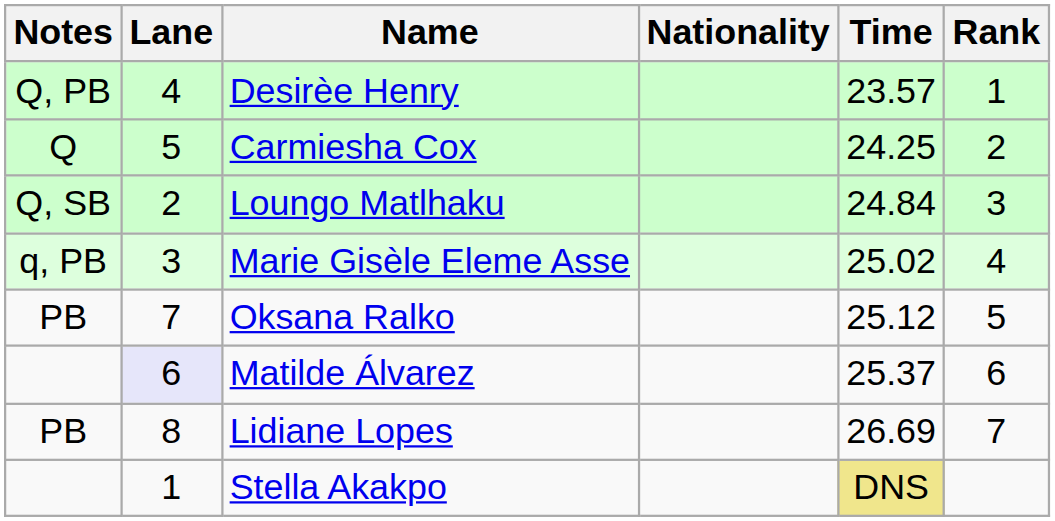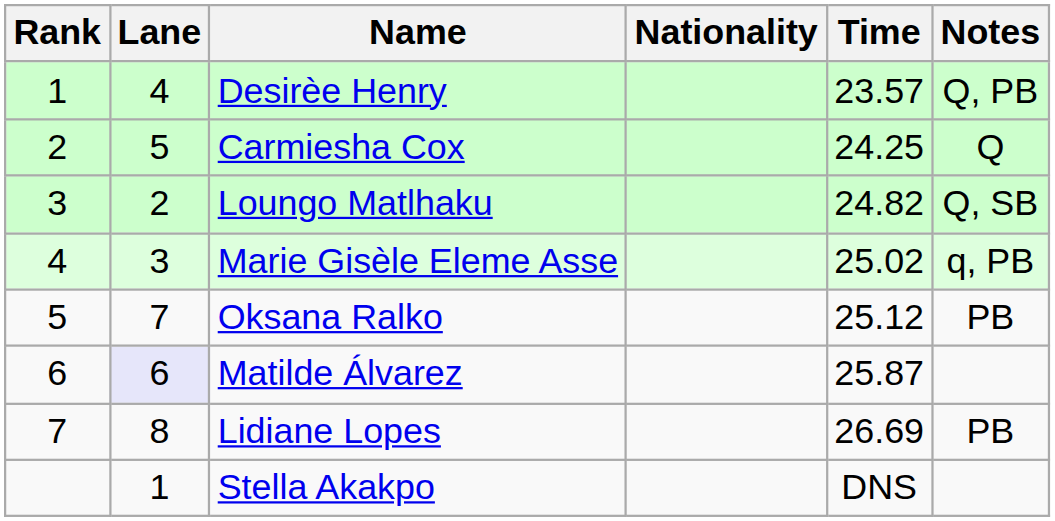columns swapped: Rank <-> Notes
Loungo Matlhaku | Time: 24.84 -> 24.82
Matilde Álvarez | Time: 25.37 -> 25.87
Stella Akakpo | Time: khaki background -> no background
